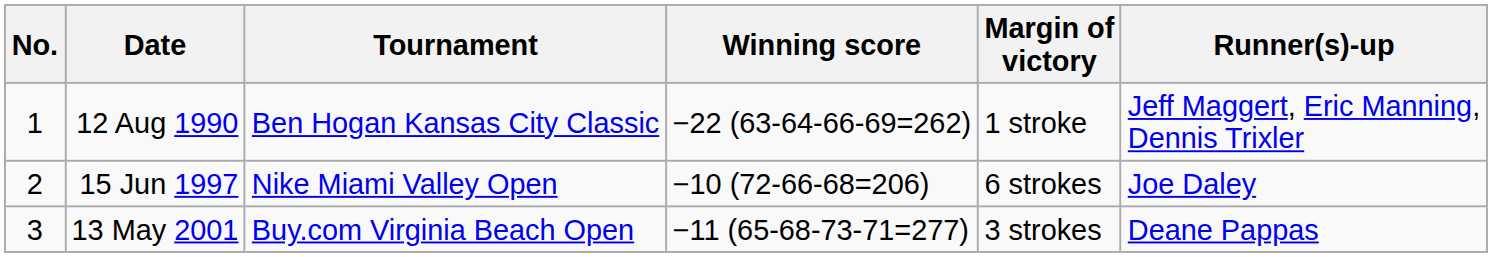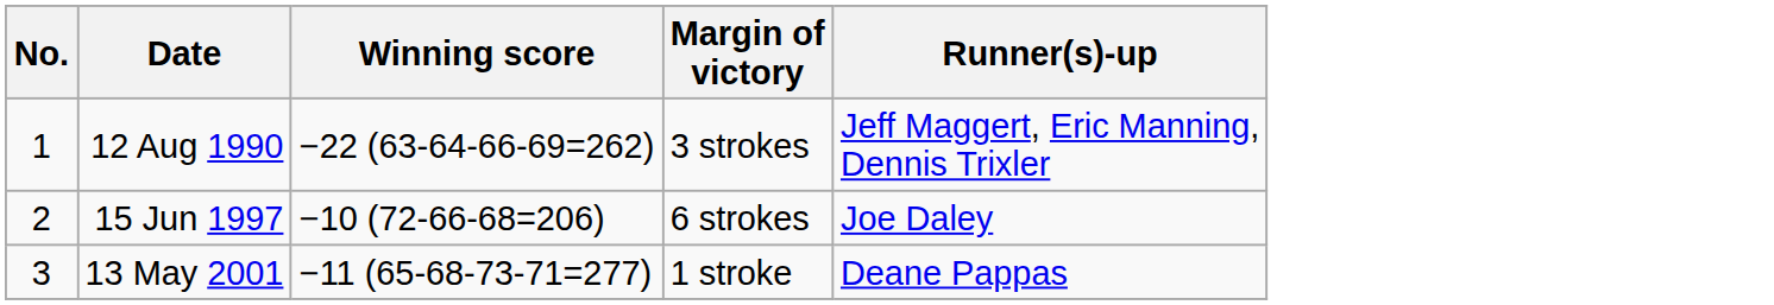- column: Tournament | Ben Hogan Kansas City Classic | Nike Miami Valley Open | Buy.com Virginia Beach Open
12 Aug 1990 | Margin of victory: 1 stroke -> 3 strokes
13 May 2001 | Margin of victory: 3 strokes -> 1 stroke
